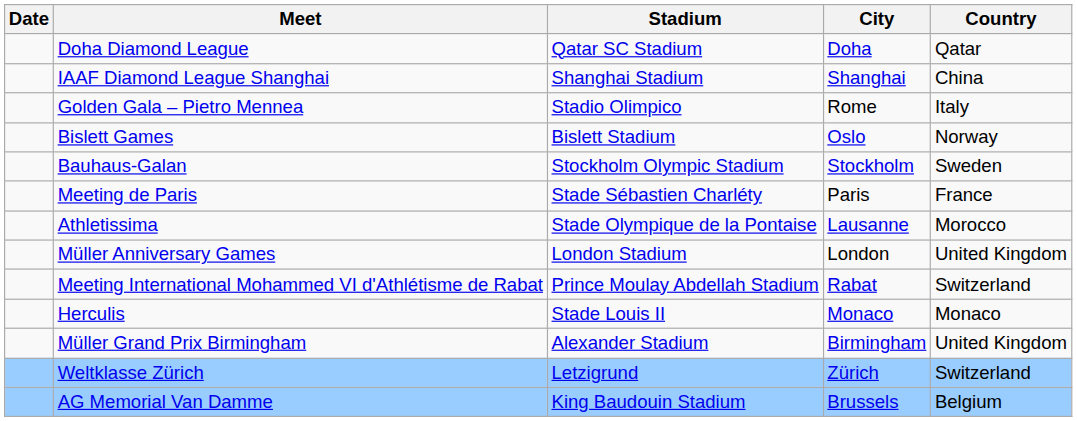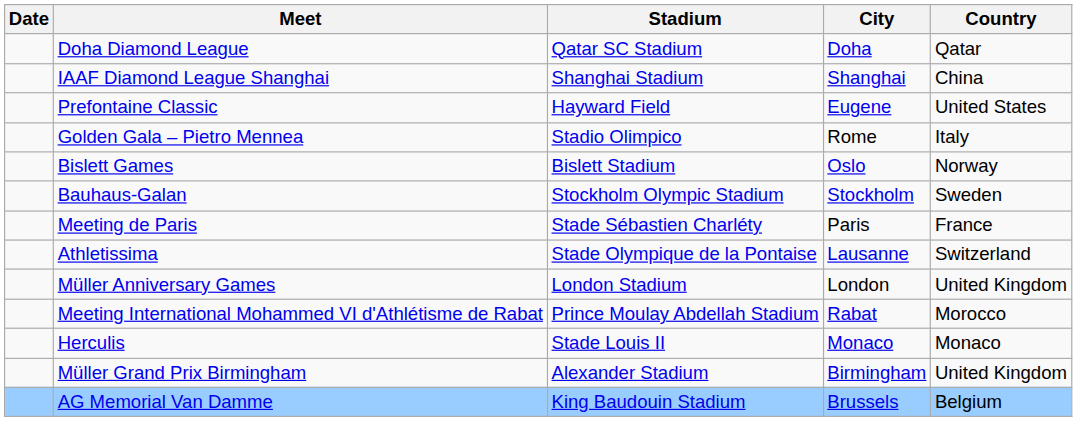+ row: Prefontaine Classic | Hayward Field | Eugene | United States
Athletissima | Country: Morocco -> Switzerland
Meeting International Mohammed VI d'Athlétisme de Rabat | Country: Switzerland -> Morocco
- row: Weltklasse Zürich | Letzigrund | Zürich | Switzerland
